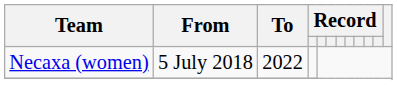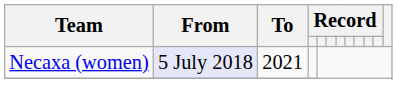Necaxa (women) | From: no background -> lavender background
Necaxa (women) | To: 2022 -> 2021
